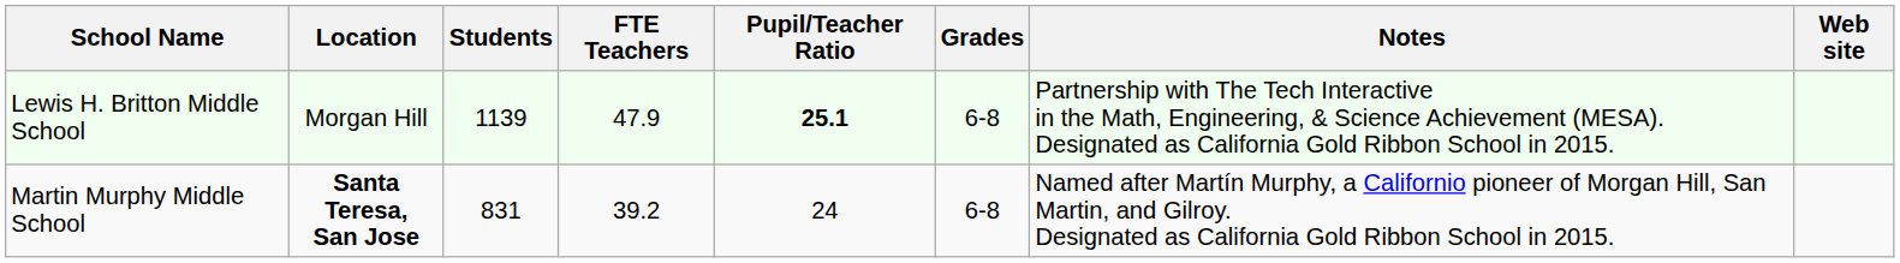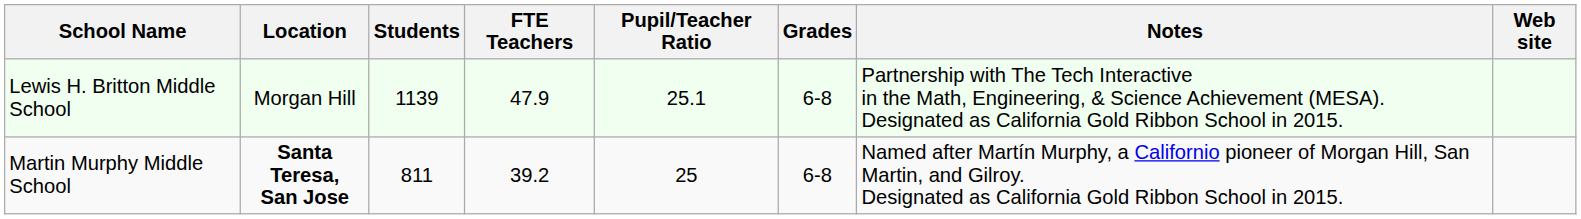Lewis H. Britton Middle School | Pupil/Teacher Ratio: bold -> normal
Martin Murphy Middle School | Students: 831 -> 811
Martin Murphy Middle School | Pupil/Teacher Ratio: 24 -> 25
